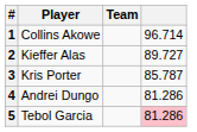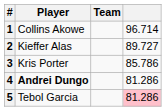3 | column 4: 85.787 -> 85.786
4 | Player: normal -> bold
